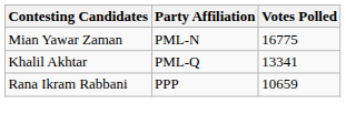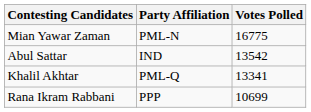+ row: Abul Sattar | IND | 13542
Rana Ikram Rabbani | Votes Polled: 10659 -> 10699
